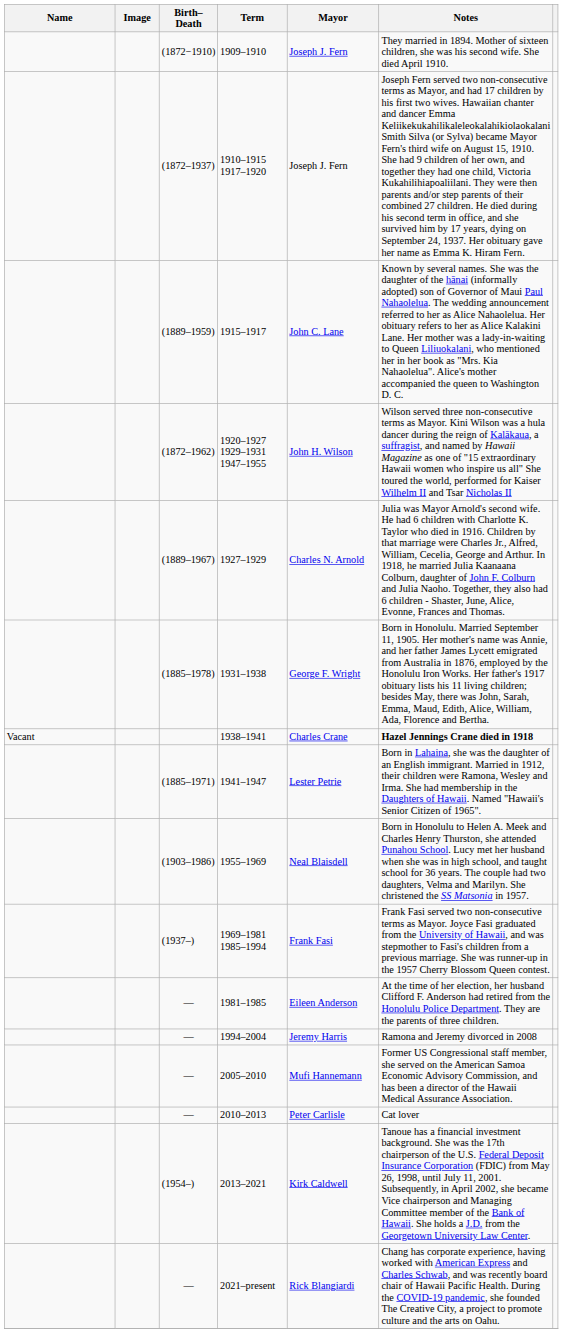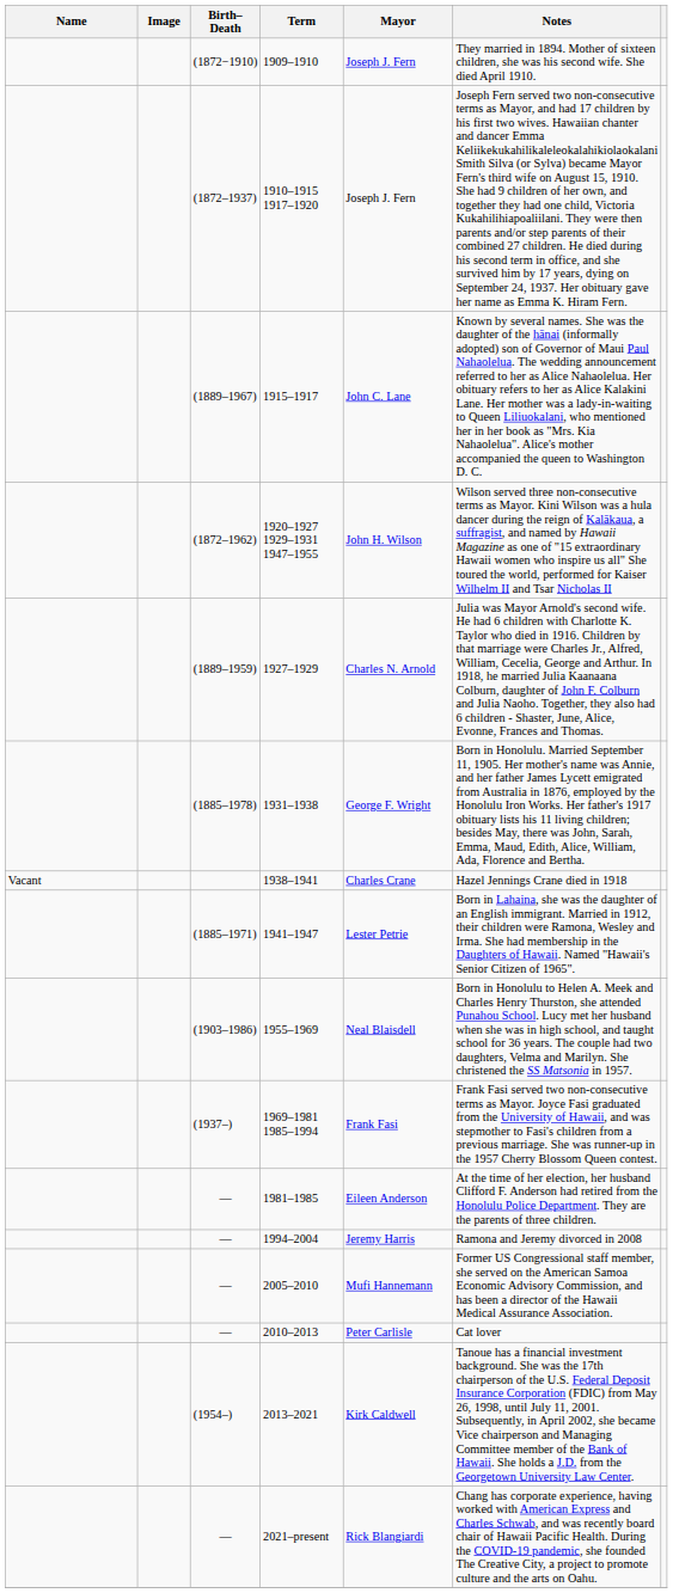1915–1917 | Birth–Death: (1889–1959) -> (1889–1967)
1927–1929 | Birth–Death: (1889–1967) -> (1889–1959)
1938–1941 | Notes: bold -> normal
